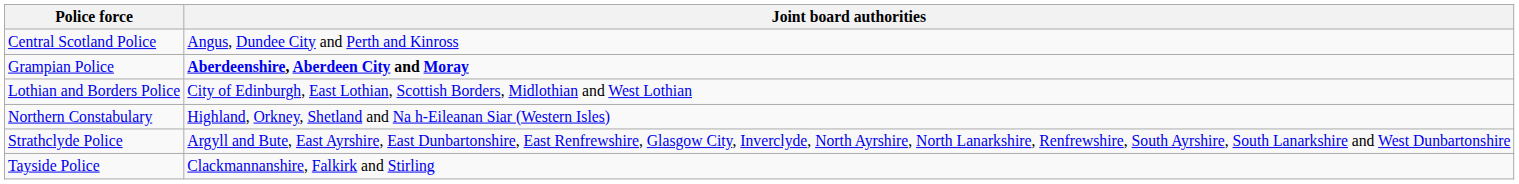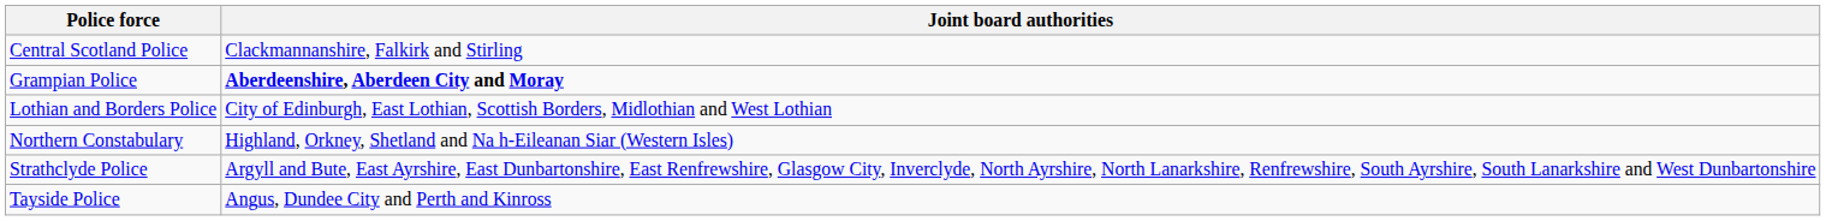Central Scotland Police | Joint board authorities: Angus, Dundee City and Perth and Kinross -> Clackmannanshire, Falkirk and Stirling
Tayside Police | Joint board authorities: Clackmannanshire, Falkirk and Stirling -> Angus, Dundee City and Perth and Kinross
